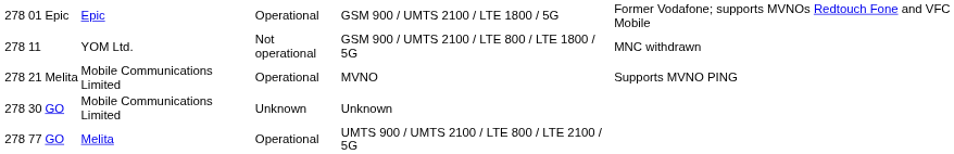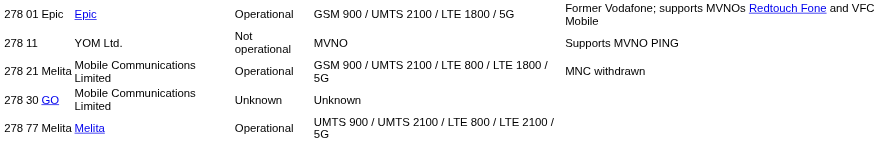11 | column 6: GSM 900 / UMTS 2100 / LTE 800 / LTE 1800 / 5G -> MVNO
11 | column 7: MNC withdrawn -> Supports MVNO PING
21 | column 6: MVNO -> GSM 900 / UMTS 2100 / LTE 800 / LTE 1800 / 5G
21 | column 7: Supports MVNO PING -> MNC withdrawn
77 | column 3: GO -> Melita
